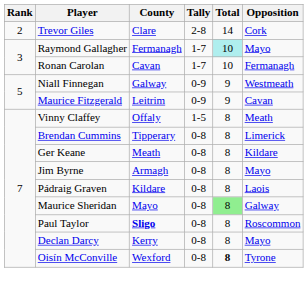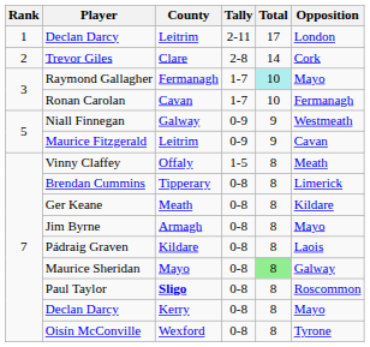+ row: 1 | Declan Darcy | Leitrim | 2-11 | 17 | London
Oisín McConville | Total: bold -> normal
